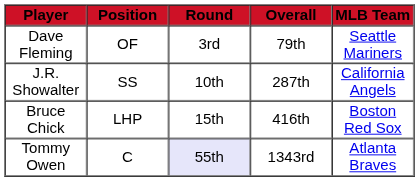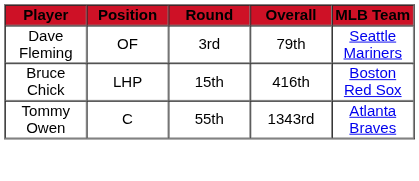- row: J.R. Showalter | SS | 10th | 287th | California Angels
Tommy Owen | Round: lavender background -> no background
